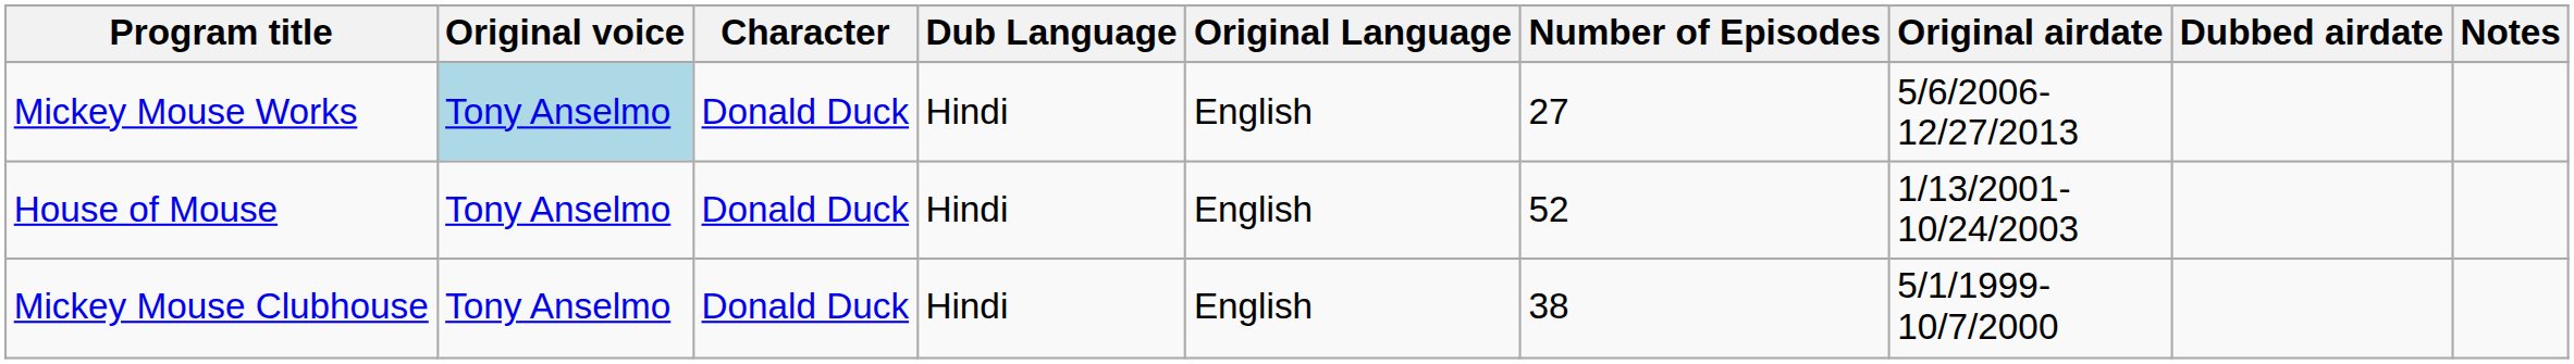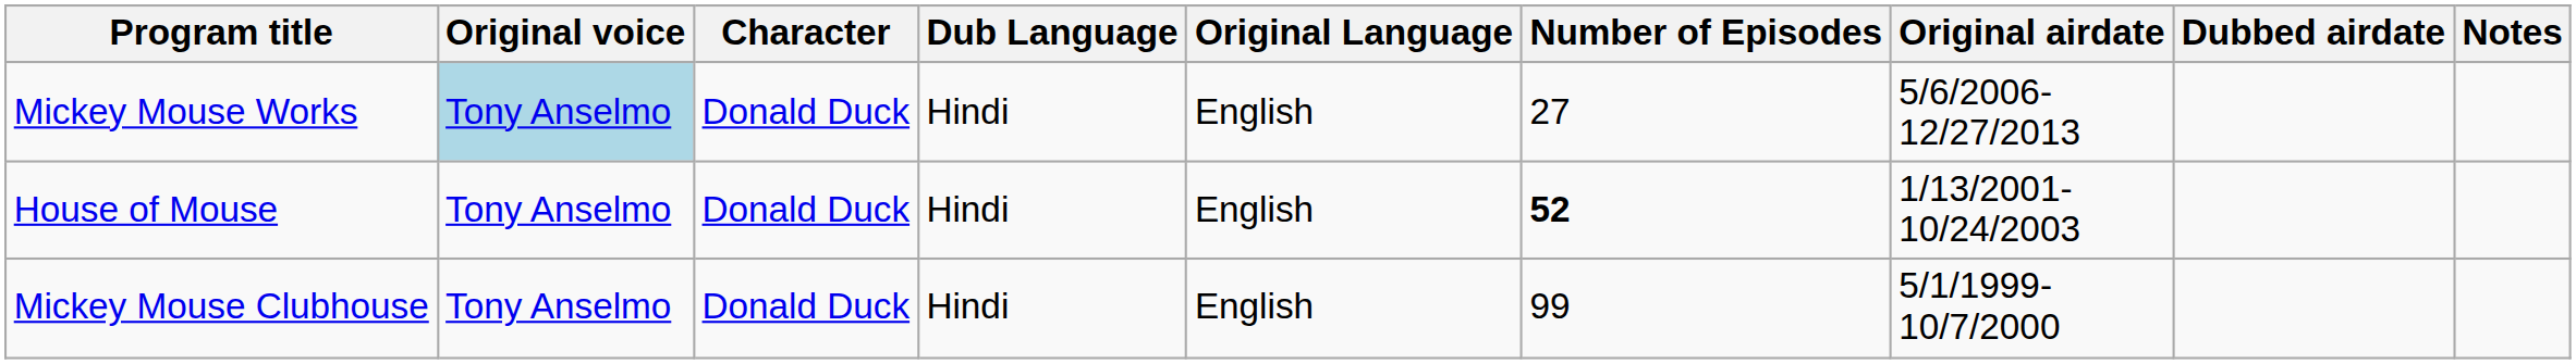House of Mouse | Number of Episodes: normal -> bold
Mickey Mouse Clubhouse | Number of Episodes: 38 -> 99
